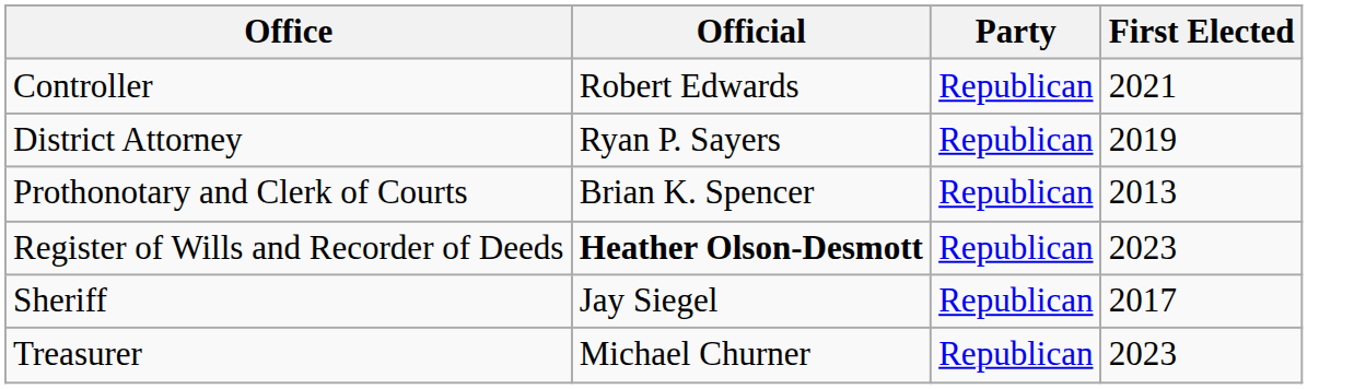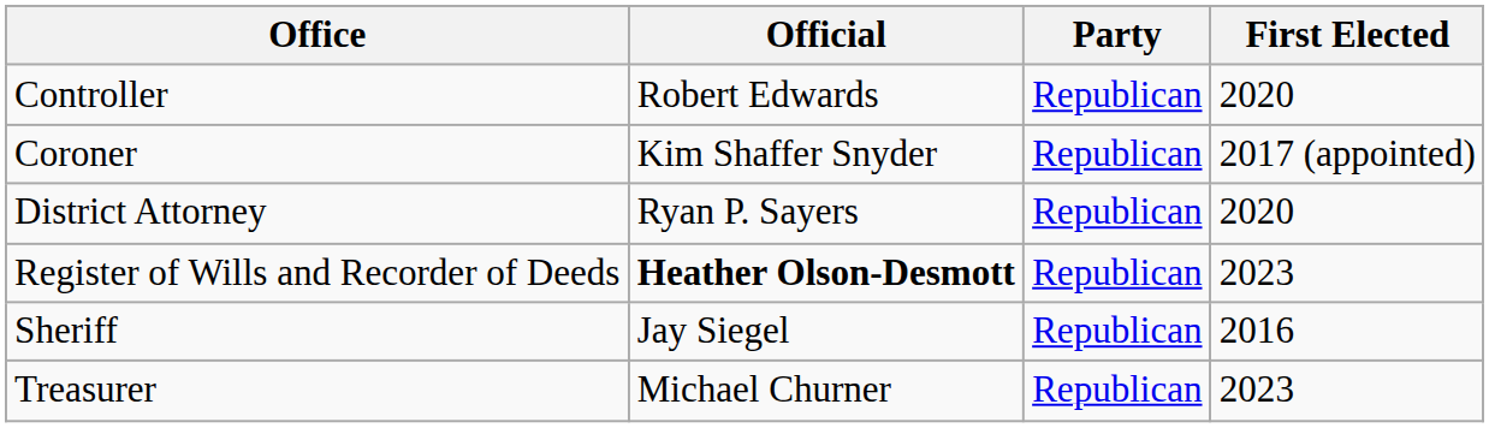Controller | First Elected: 2021 -> 2020
+ row: Coroner | Kim Shaffer Snyder | Republican | 2017 (appointed)
District Attorney | First Elected: 2019 -> 2020
- row: Prothonotary and Clerk of Courts | Brian K. Spencer | Republican | 2013
Sheriff | First Elected: 2017 -> 2016
